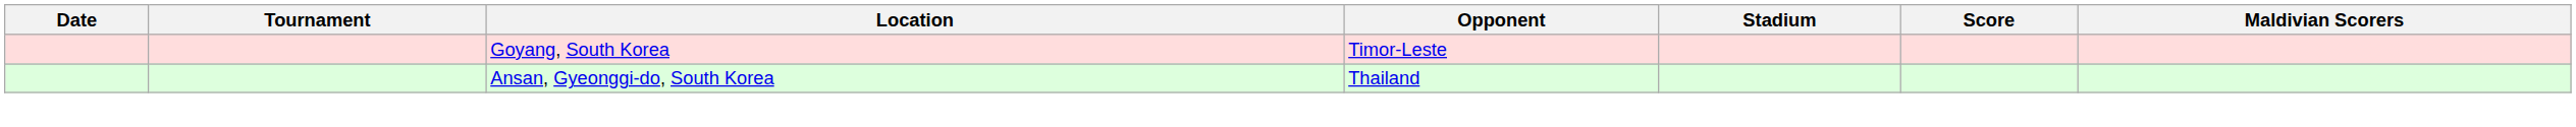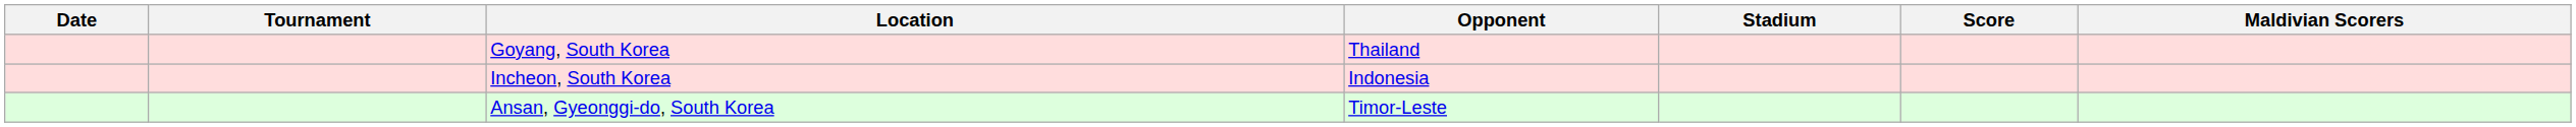Goyang, South Korea | Opponent: Timor-Leste -> Thailand
+ row: Incheon, South Korea | Indonesia
Ansan, Gyeonggi-do, South Korea | Opponent: Thailand -> Timor-Leste
